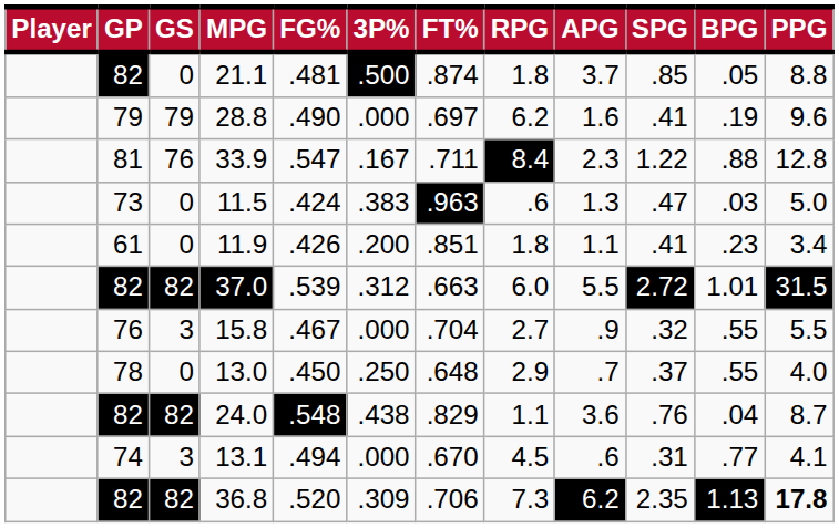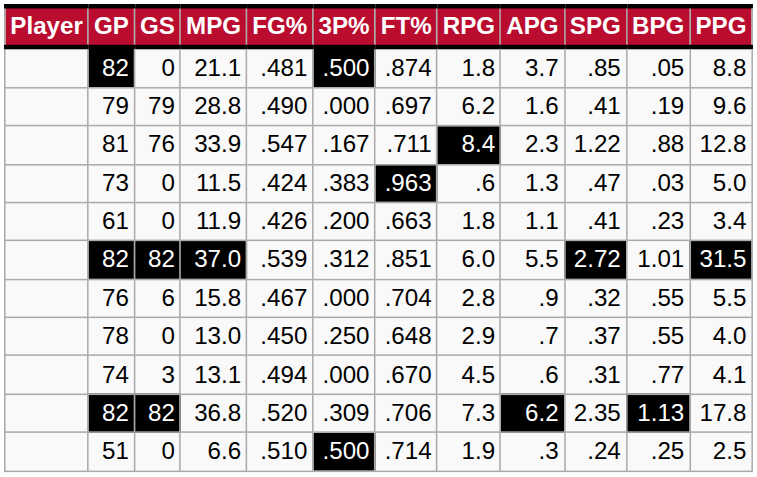11.9 | FT%: .851 -> .663
37.0 | FT%: .663 -> .851
15.8 | GS: 3 -> 6
15.8 | RPG: 2.7 -> 2.8
- row: 82 | 82 | 24.0 | .548 | .438 | .829 | 1.1 | 3.6 | .76 | .04 | 8.7
36.8 | PPG: bold -> normal
+ row: 51 | 0 | 6.6 | .510 | .500 | .714 | 1.9 | .3 | .24 | .25 | 2.5
